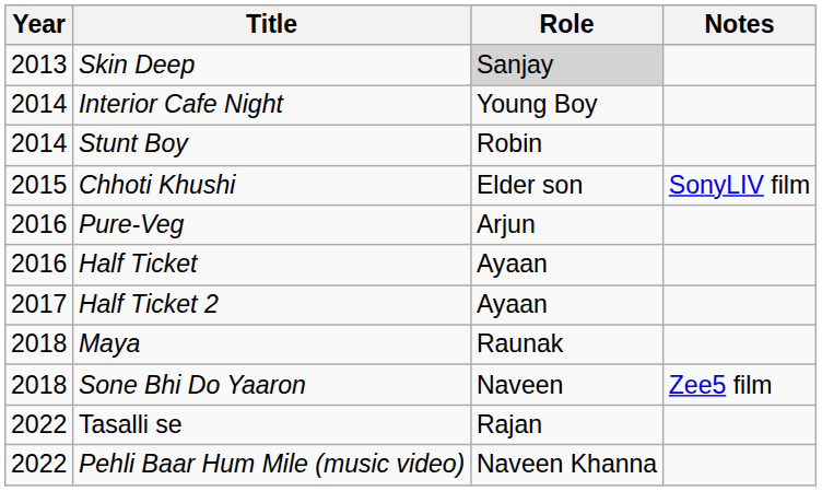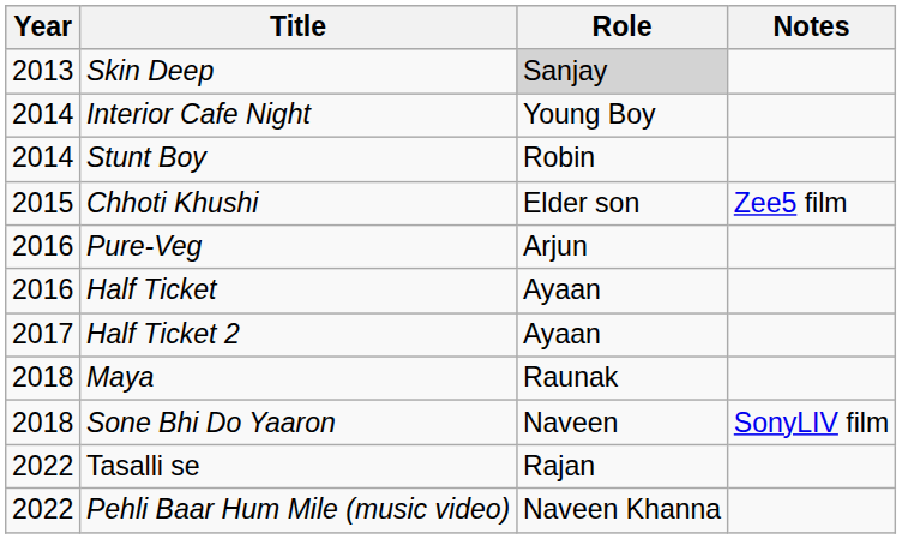Chhoti Khushi | Notes: SonyLIV film -> Zee5 film
Sone Bhi Do Yaaron | Notes: Zee5 film -> SonyLIV film
